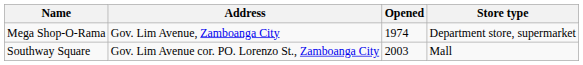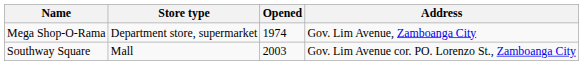columns swapped: Address <-> Store type
